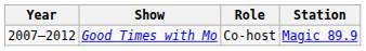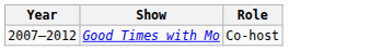- column: Station | Magic 89.9
